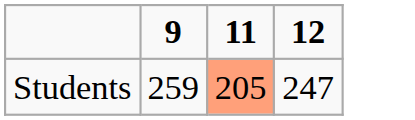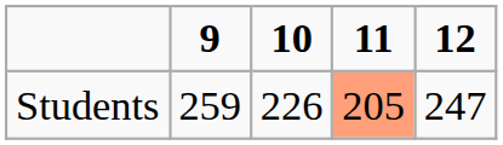+ column: 10 | 226
